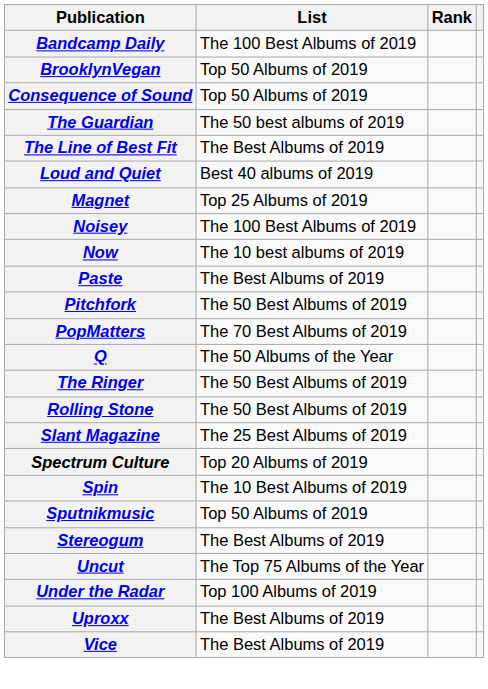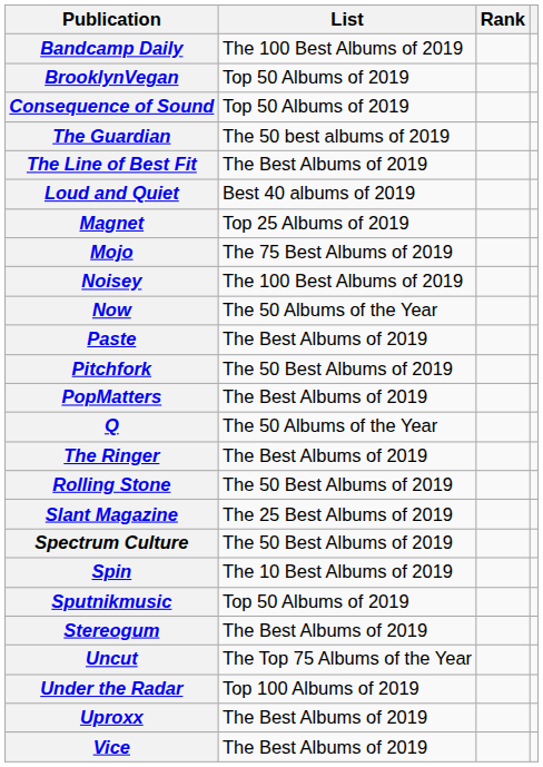+ row: Mojo | The 75 Best Albums of 2019
Now | List: The 10 best albums of 2019 -> The 50 Albums of the Year
PopMatters | List: The 70 Best Albums of 2019 -> The Best Albums of 2019
The Ringer | List: The 50 Best Albums of 2019 -> The Best Albums of 2019
Spectrum Culture | List: Top 20 Albums of 2019 -> The 50 Best Albums of 2019
